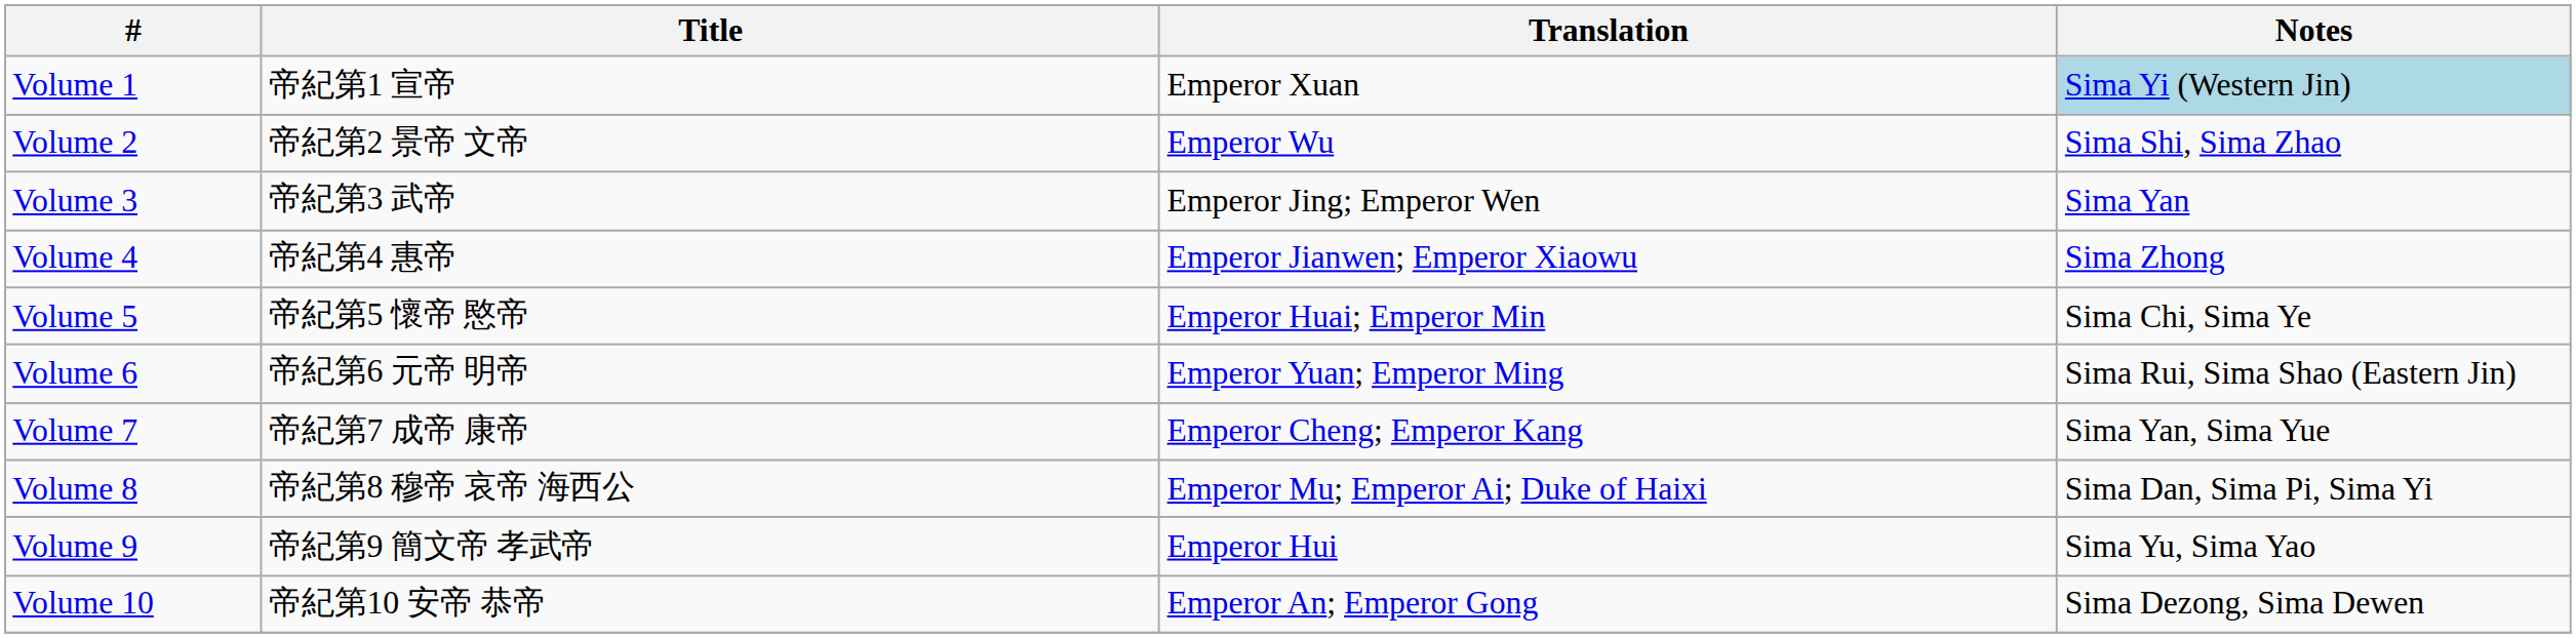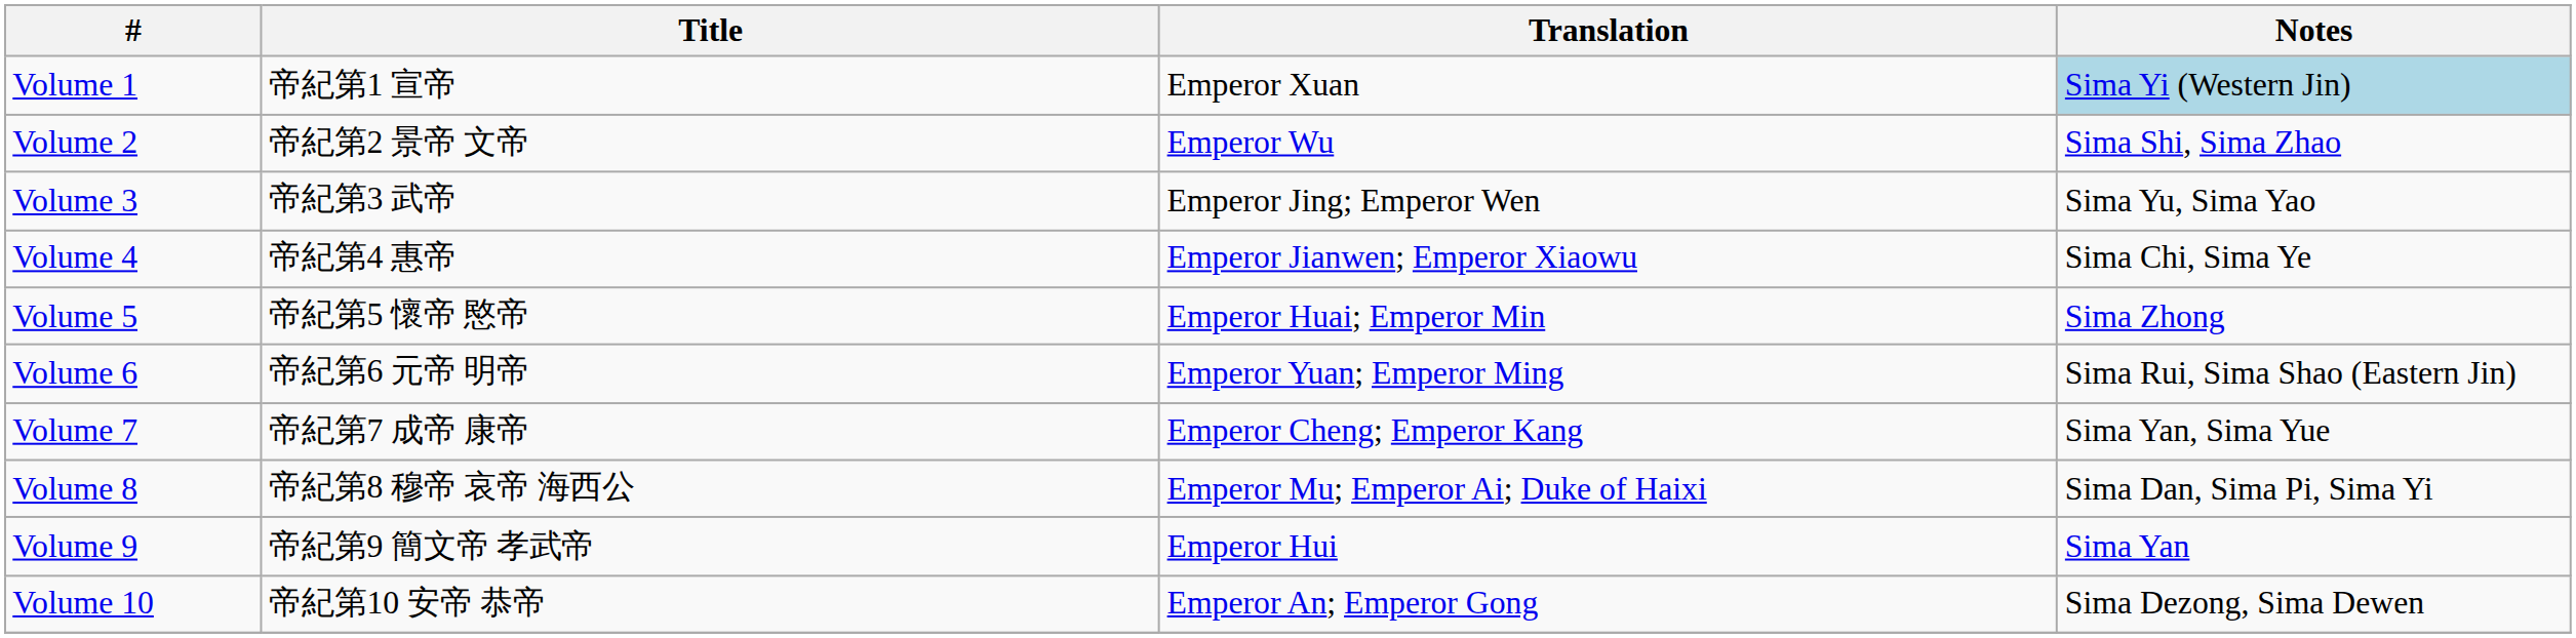Volume 3 | Notes: Sima Yan -> Sima Yu, Sima Yao
Volume 4 | Notes: Sima Zhong -> Sima Chi, Sima Ye
Volume 5 | Notes: Sima Chi, Sima Ye -> Sima Zhong
Volume 9 | Notes: Sima Yu, Sima Yao -> Sima Yan
